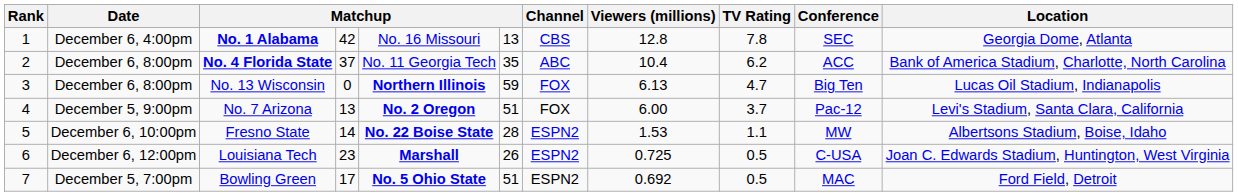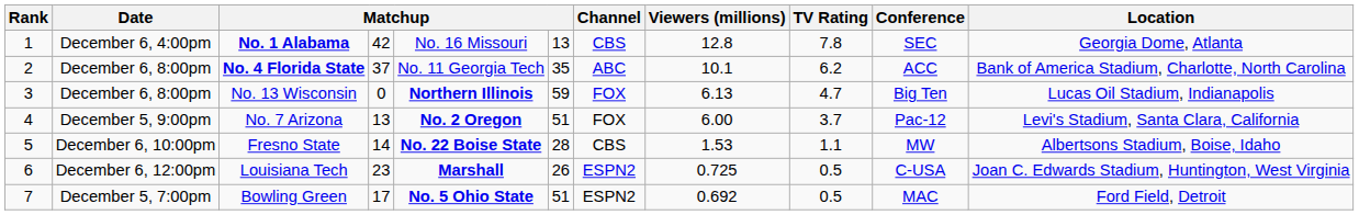No. 4 Florida State | Viewers (millions): 10.4 -> 10.1
Fresno State | Channel: ESPN2 -> CBS
